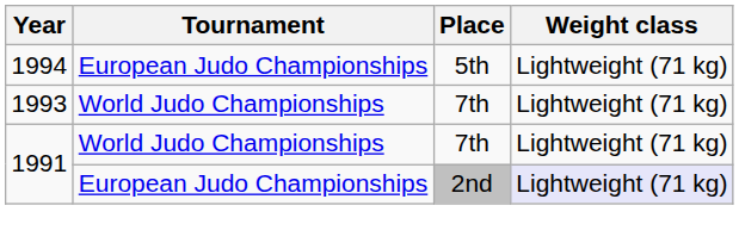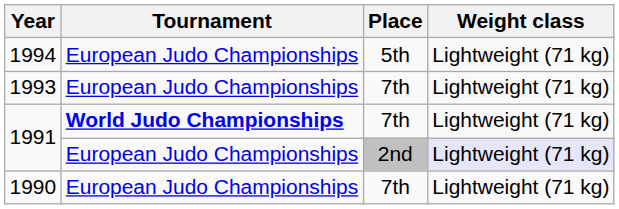1993 | Tournament: World Judo Championships -> European Judo Championships
1991 / 7th | Tournament: normal -> bold
+ row: 1990 | European Judo Championships | 7th | Lightweight (71 kg)
